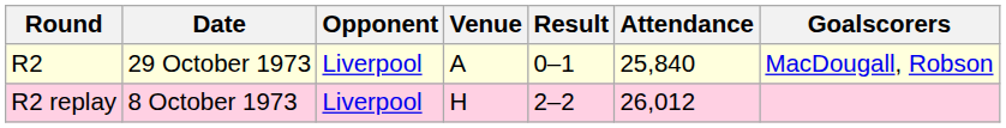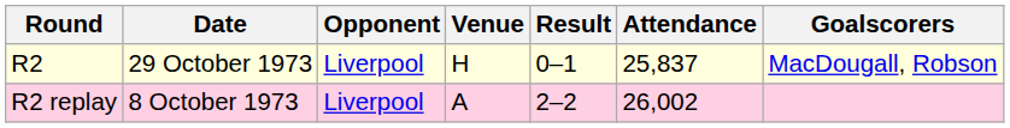R2 | Venue: A -> H
R2 | Attendance: 25,840 -> 25,837
R2 replay | Venue: H -> A
R2 replay | Attendance: 26,012 -> 26,002
